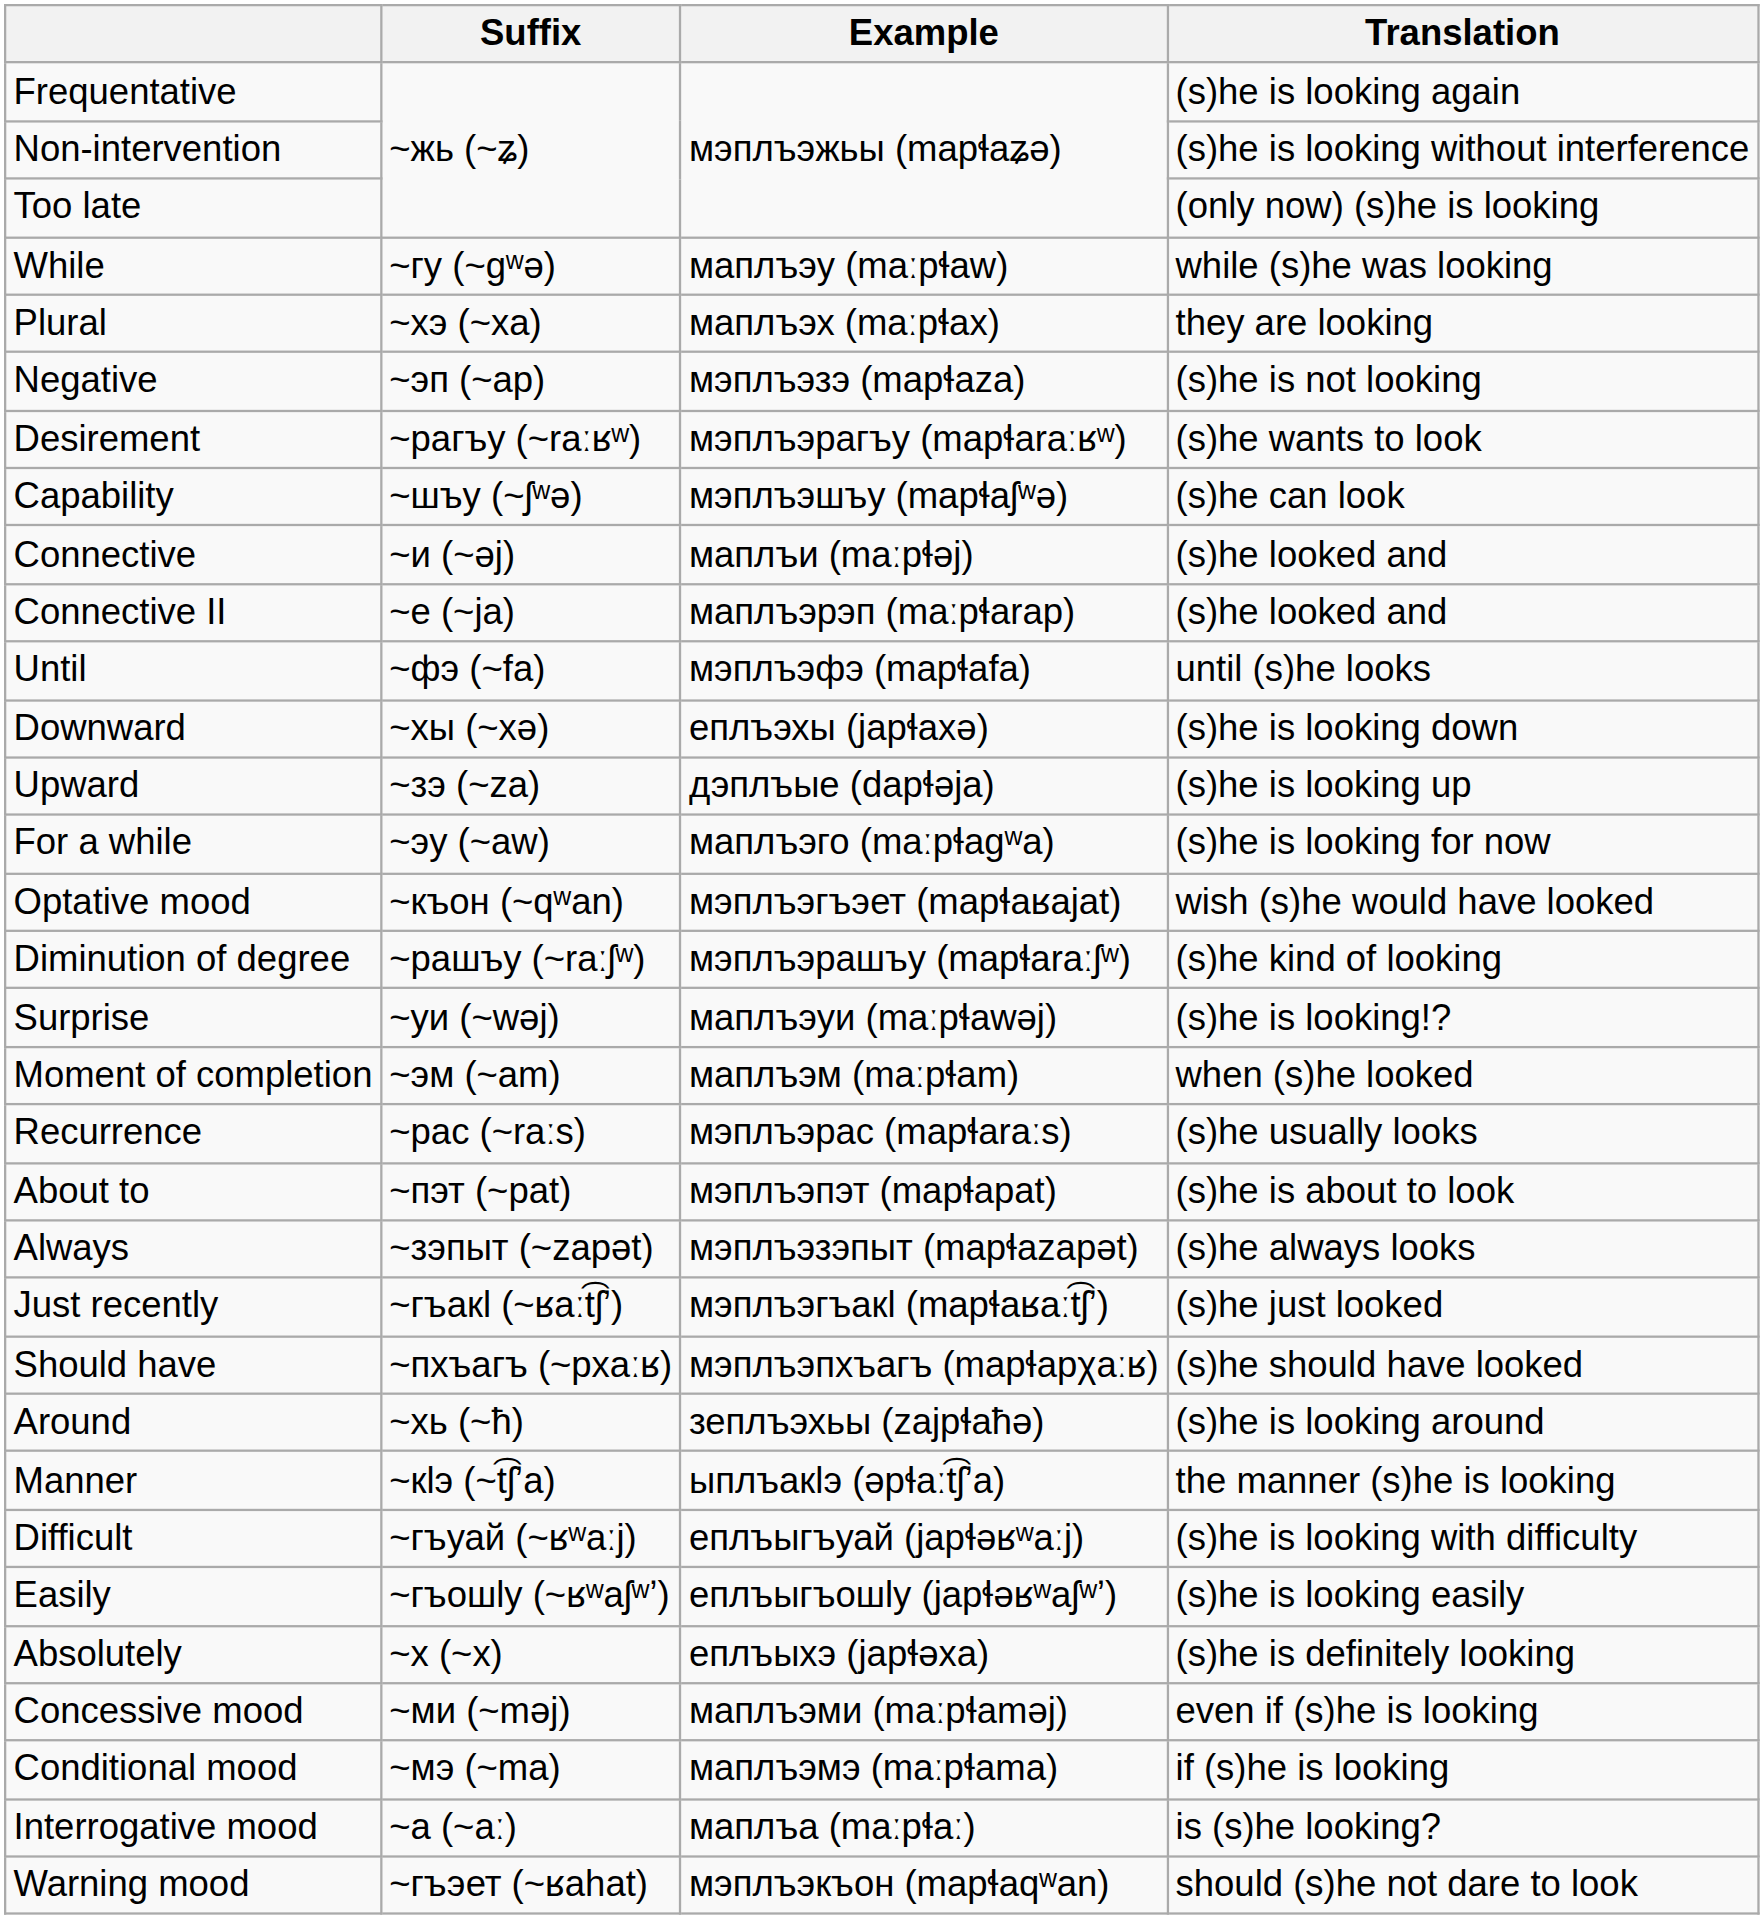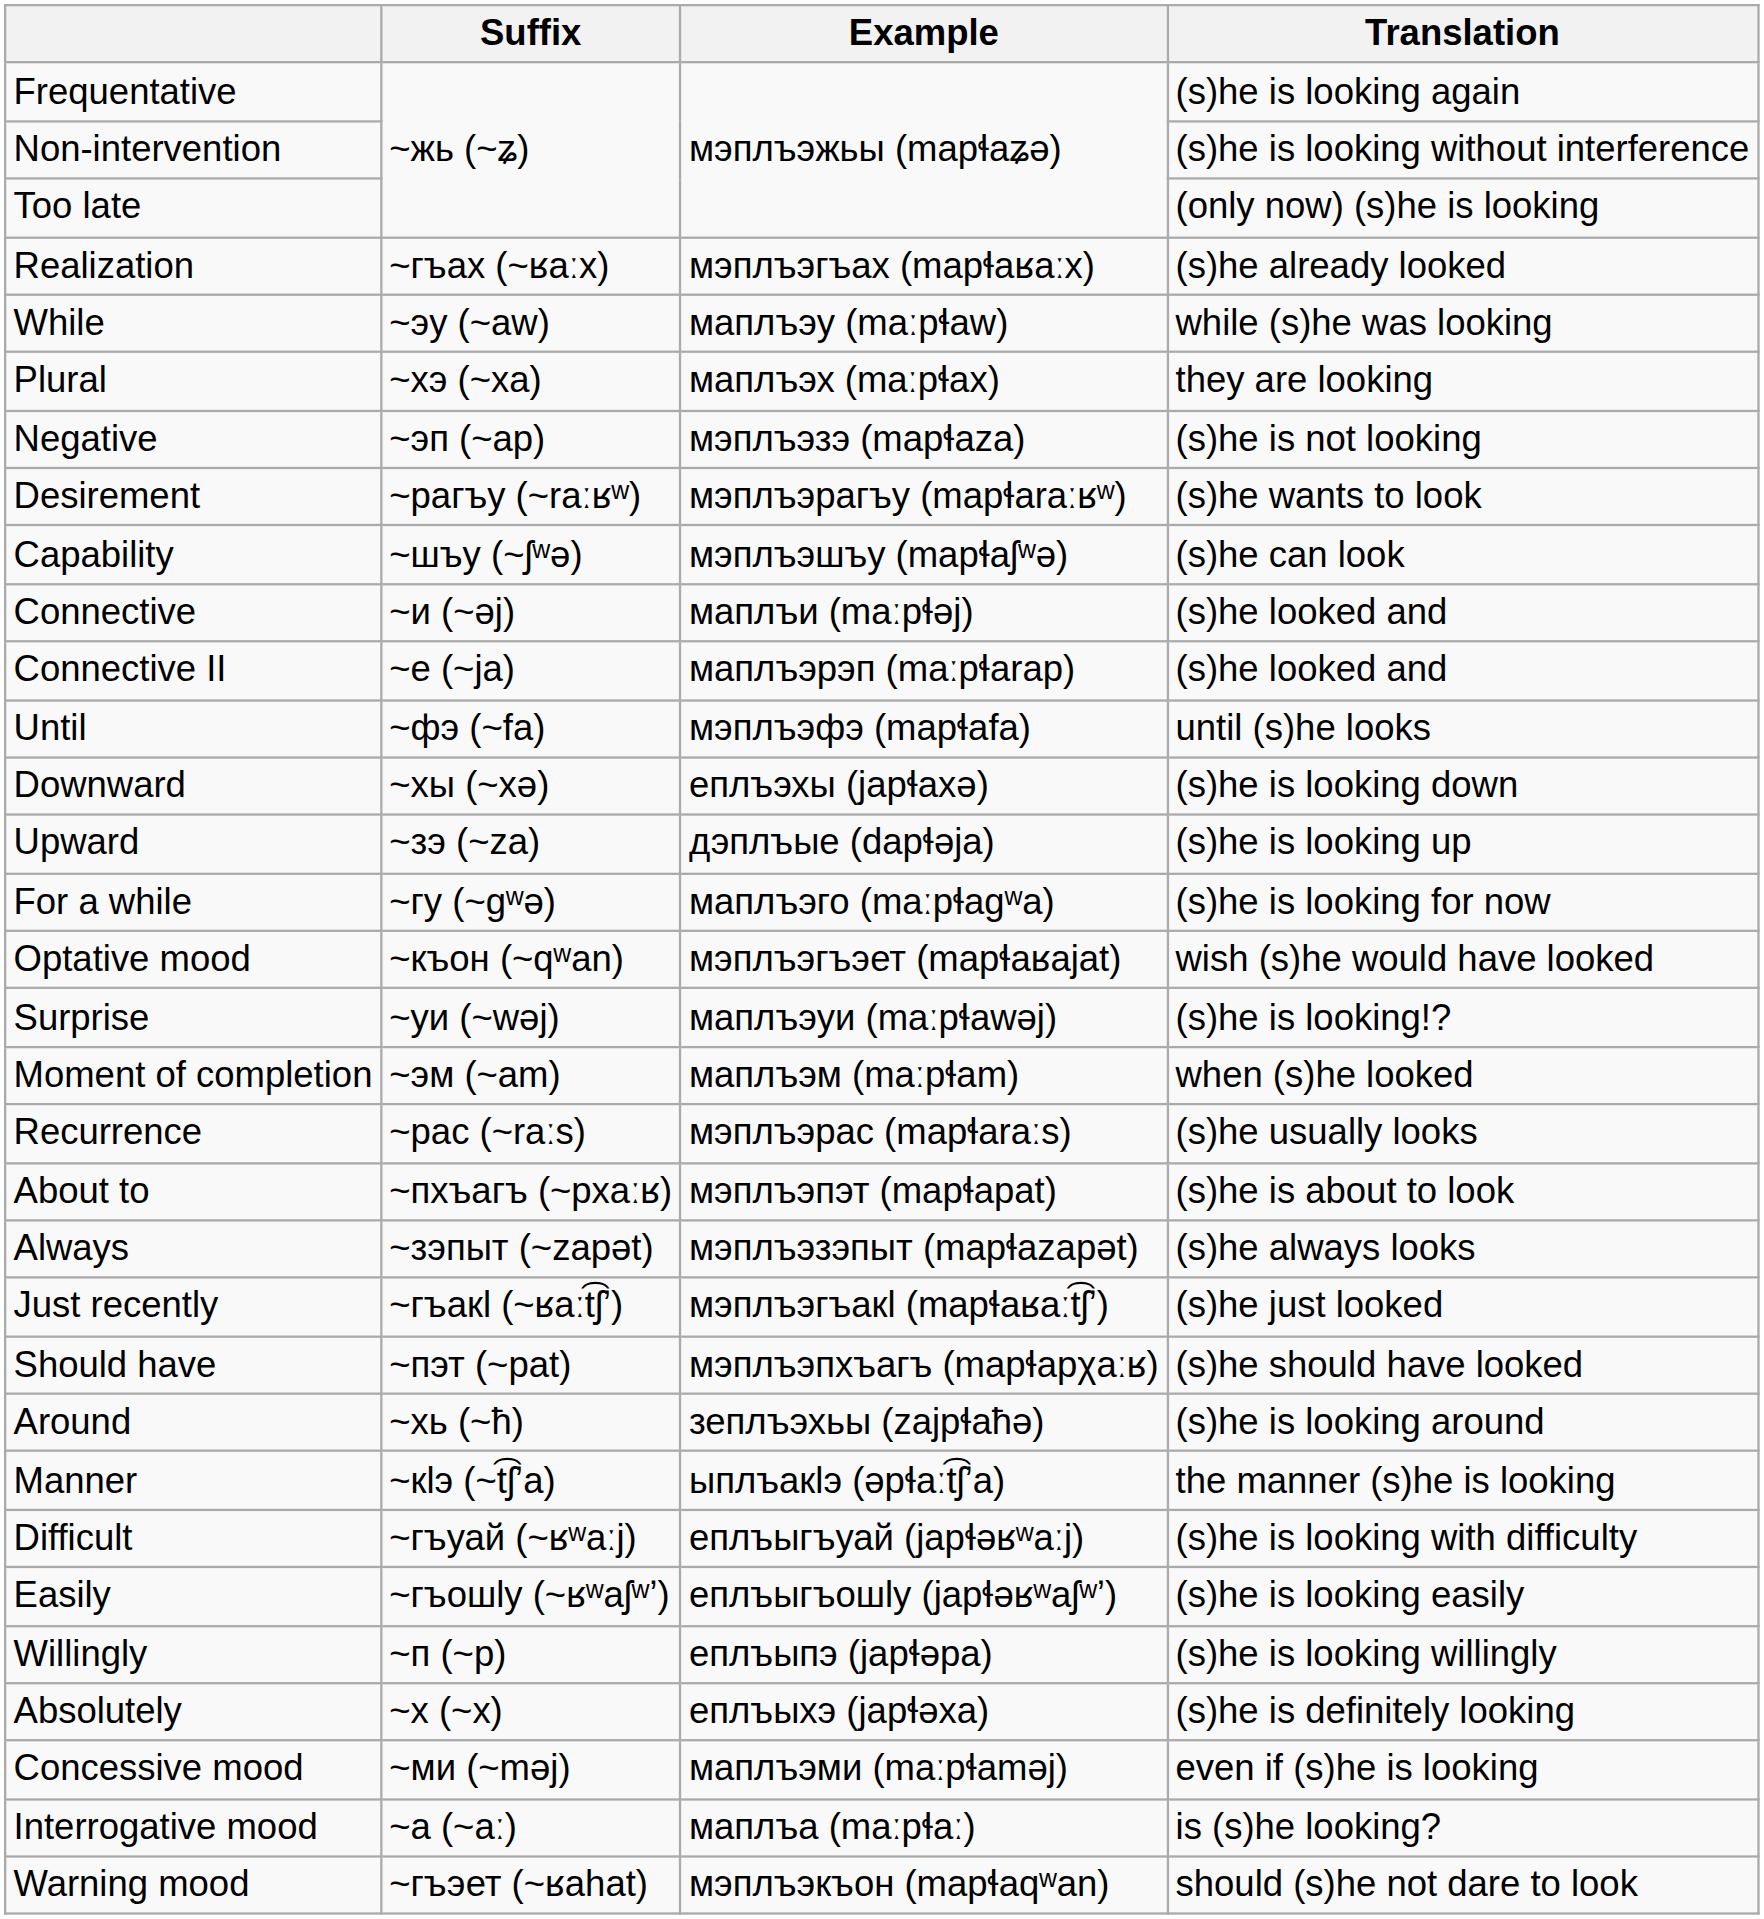+ row: Realization | ~гъах (~ʁaːx) | мэплъэгъах (mapɬaʁaːx) | (s)he already looked
While | Suffix: ~гу (~ɡʷə) -> ~эу (~aw)
For a while | Suffix: ~эу (~aw) -> ~гу (~ɡʷə)
- row: Diminution of degree | ~рашъу (~raːʃʷ) | мэплъэрашъу (mapɬaraːʃʷ) | (s)he kind of looking
About to | Suffix: ~пэт (~pat) -> ~пхъагъ (~pxaːʁ)
Should have | Suffix: ~пхъагъ (~pxaːʁ) -> ~пэт (~pat)
+ row: Willingly | ~п (~p) | еплъыпэ (japɬəpa) | (s)he is looking willingly
- row: Conditional mood | ~мэ (~ma) | маплъэмэ (maːpɬama) | if (s)he is looking
